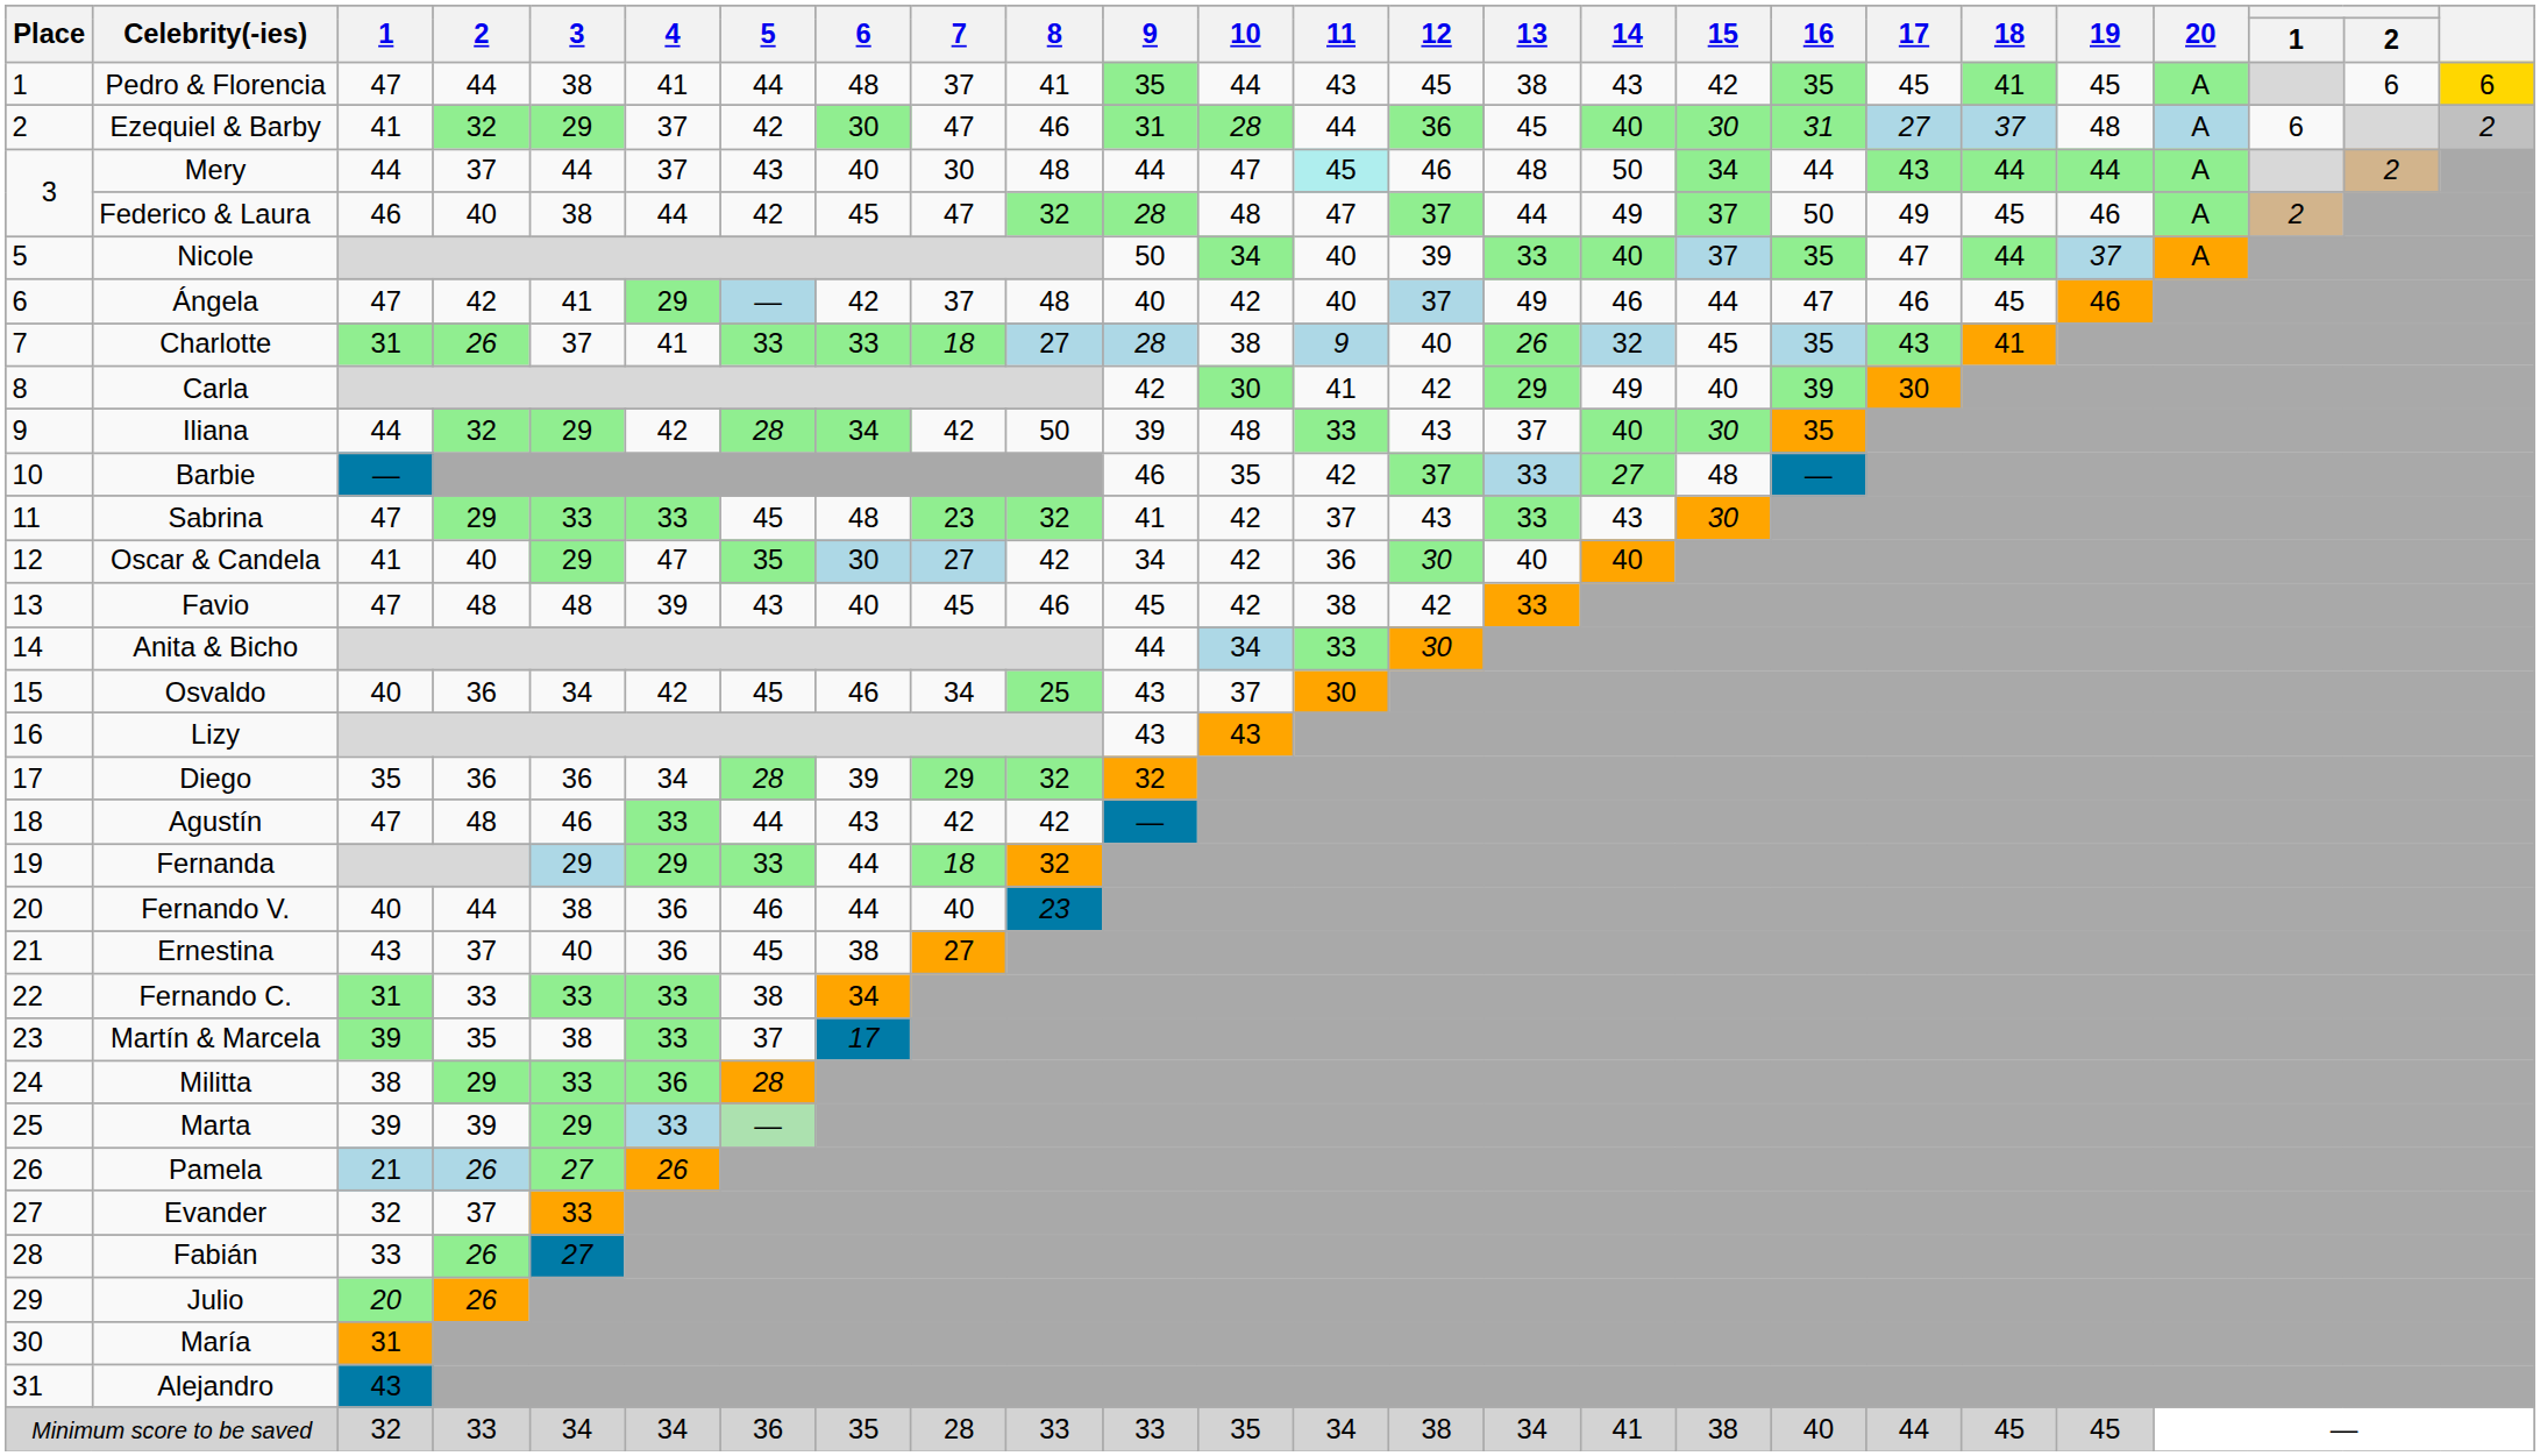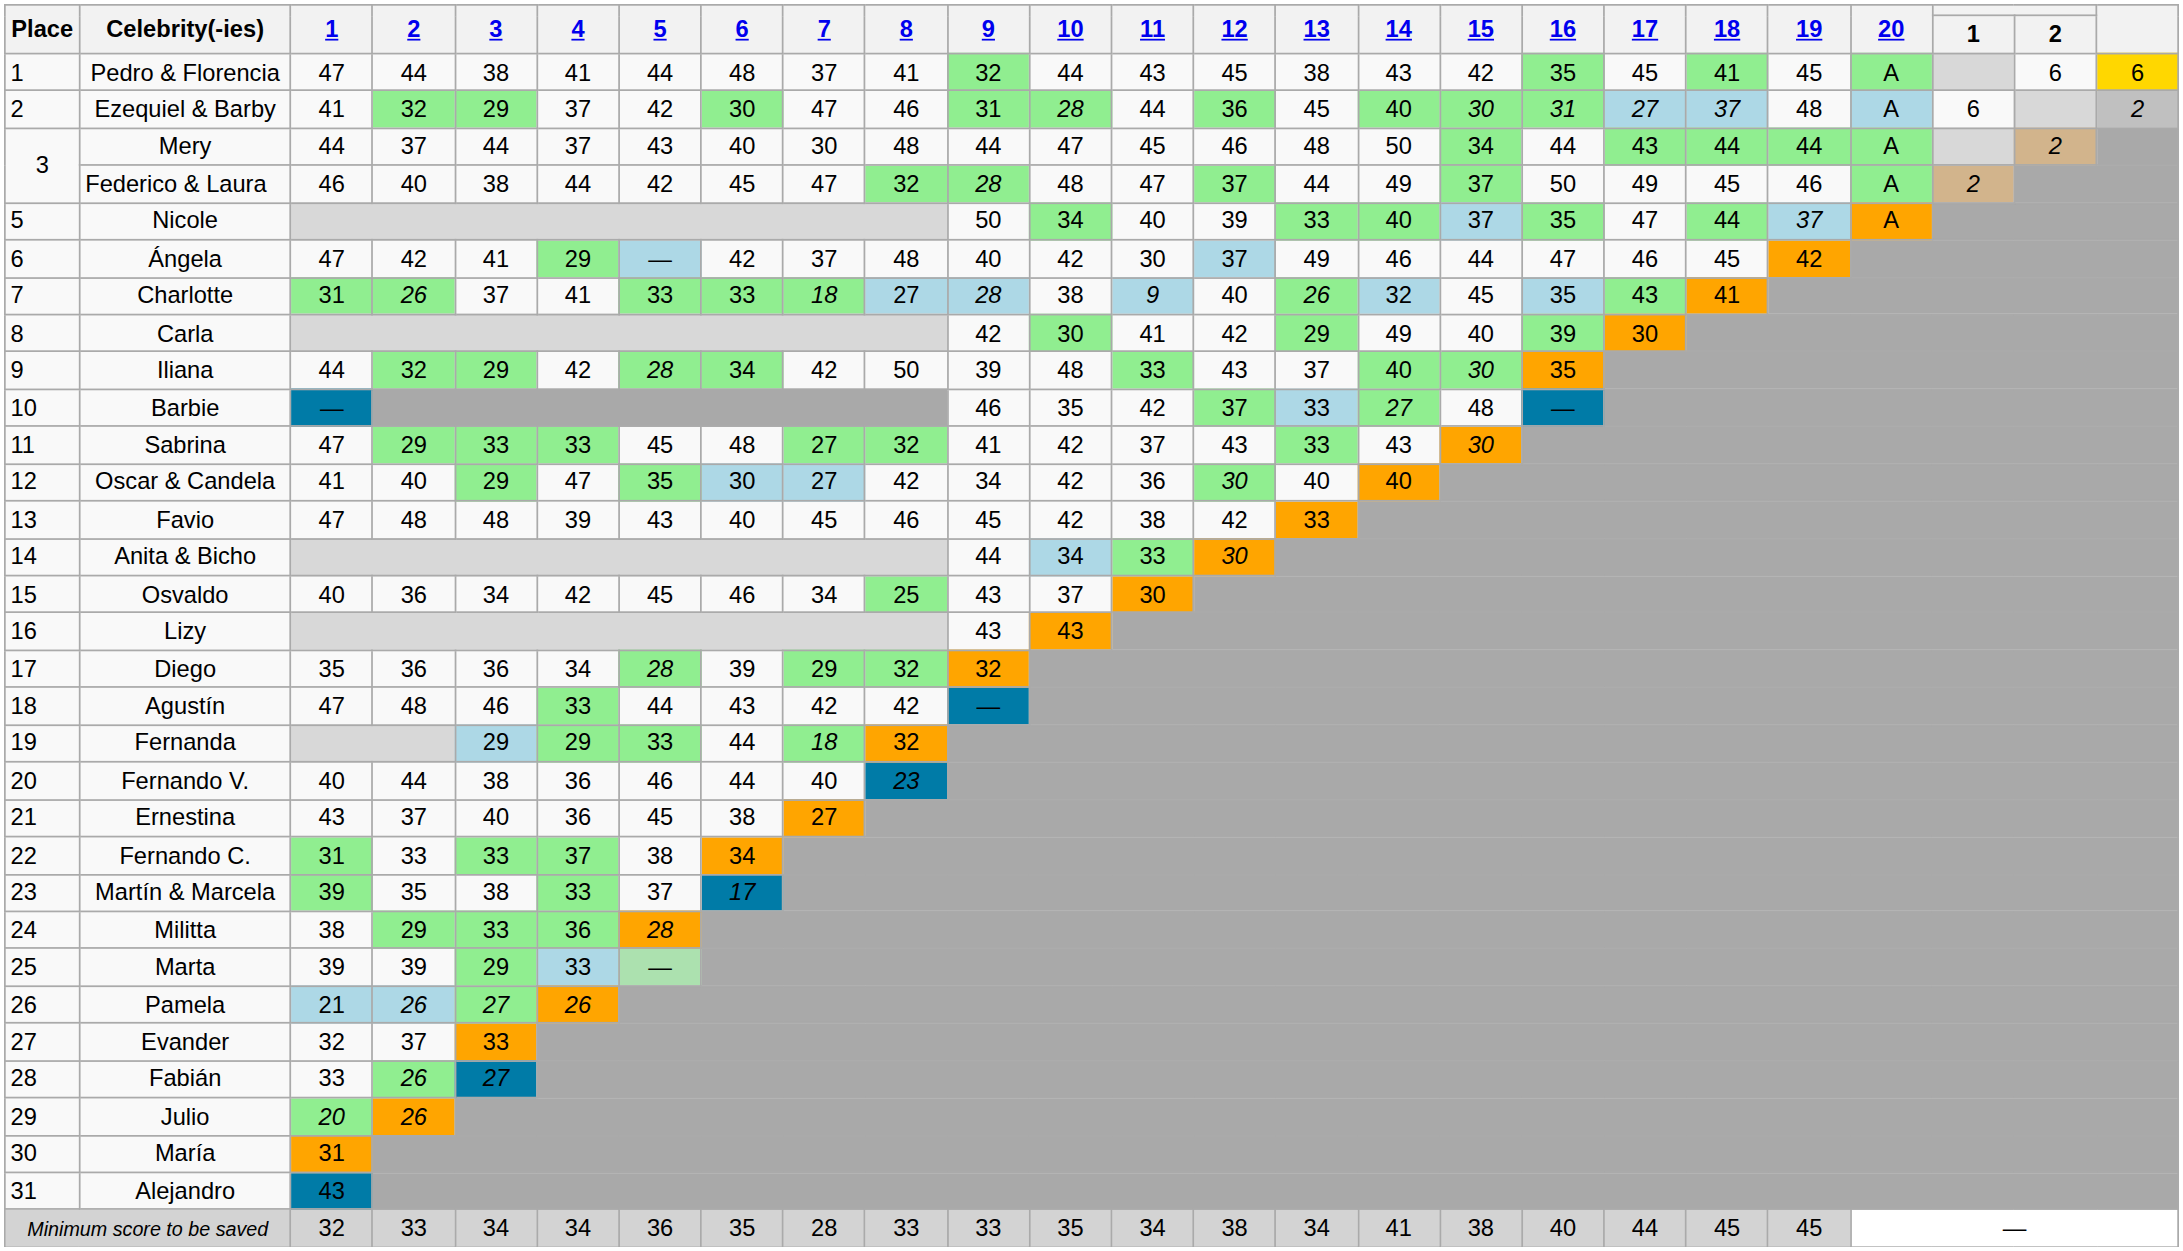Pedro & Florencia | 9: 35 -> 32
Mery | 11: paleturquoise background -> no background
Ángela | 11: 40 -> 30
Ángela | 19: 46 -> 42
Sabrina | 7: 23 -> 27
Fernando C. | 4: 33 -> 37
